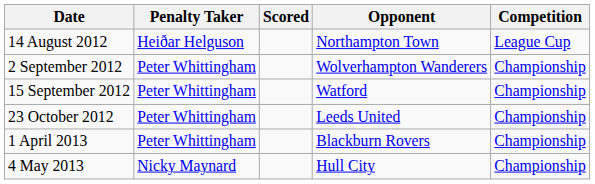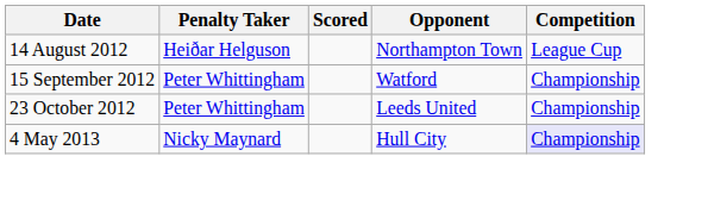- row: 2 September 2012 | Peter Whittingham | Wolverhampton Wanderers | Championship
- row: 1 April 2013 | Peter Whittingham | Blackburn Rovers | Championship
4 May 2013 | Competition: no background -> lavender background
